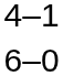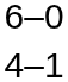rows swapped: 4–1 <-> 6–0
